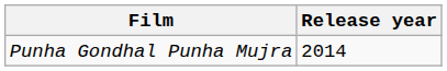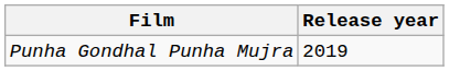Punha Gondhal Punha Mujra | Release year: 2014 -> 2019
